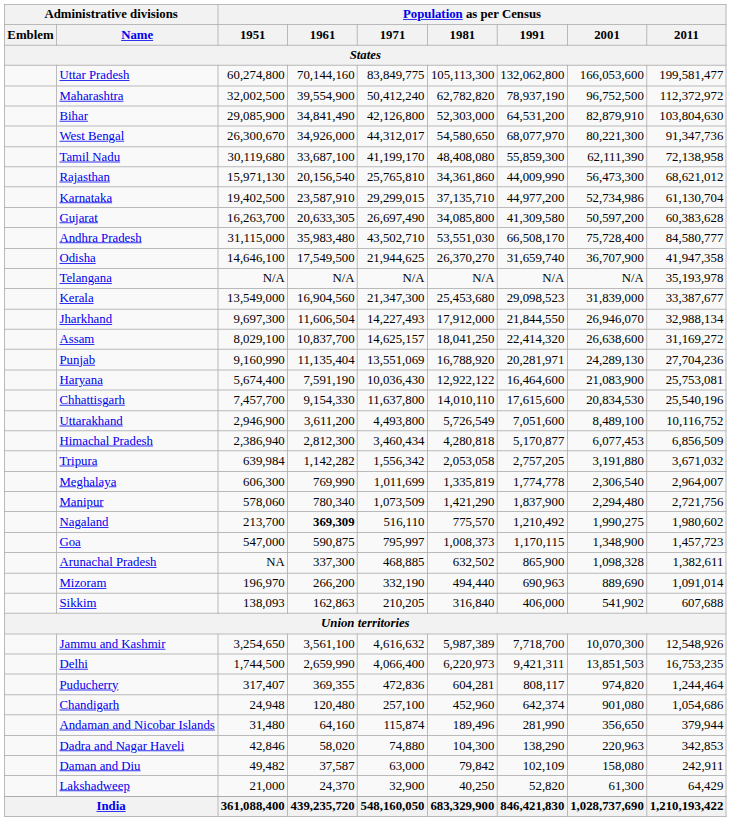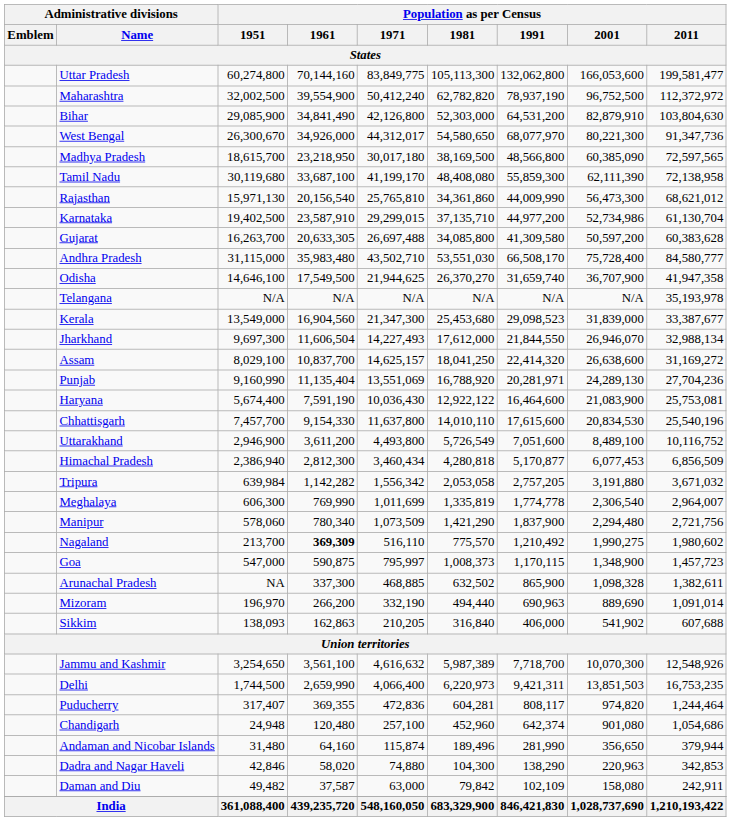+ row: Madhya Pradesh | 18,615,700 | 23,218,950 | 30,017,180 | 38,169,500 | 48,566,800 | 60,385,090 | 72,597,565
Gujarat | Population as per Census / 1971: 26,697,490 -> 26,697,488
Jharkhand | Population as per Census / 1981: 17,912,000 -> 17,612,000
- row: Lakshadweep | 21,000 | 24,370 | 32,900 | 40,250 | 52,820 | 61,300 | 64,429
